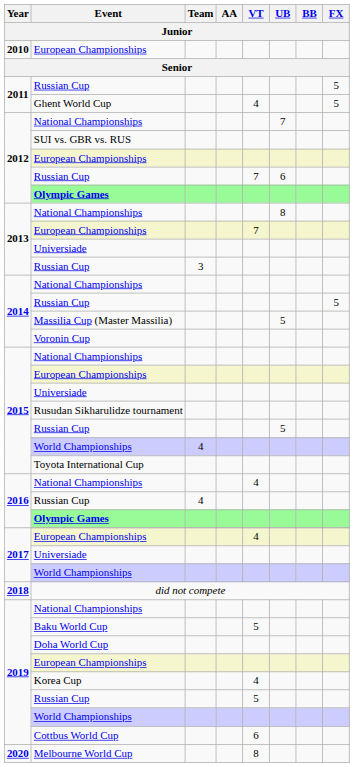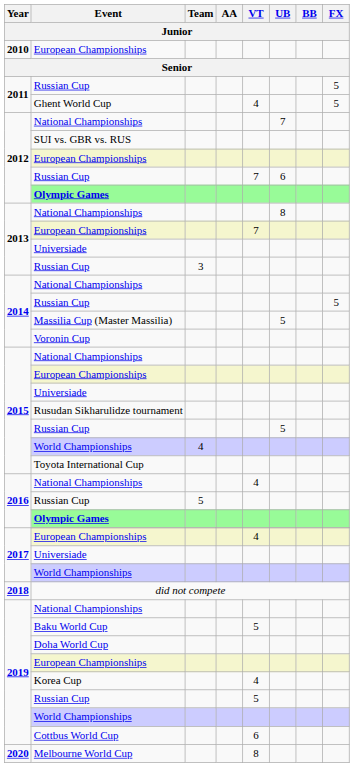2016 / Russian Cup | Team: 4 -> 5
